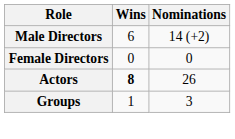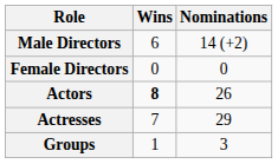+ row: Actresses | 7 | 29
